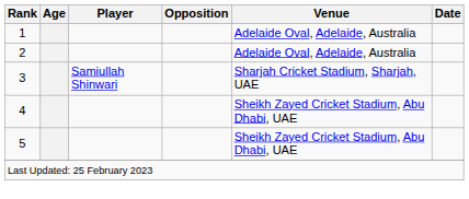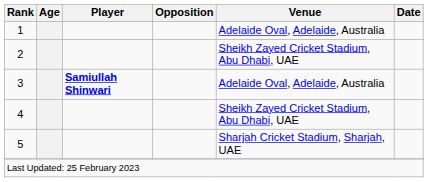2 | Venue: Adelaide Oval, Adelaide, Australia -> Sheikh Zayed Cricket Stadium, Abu Dhabi, UAE
3 | Player: normal -> bold
3 | Venue: Sharjah Cricket Stadium, Sharjah, UAE -> Adelaide Oval, Adelaide, Australia
5 | Venue: Sheikh Zayed Cricket Stadium, Abu Dhabi, UAE -> Sharjah Cricket Stadium, Sharjah, UAE
